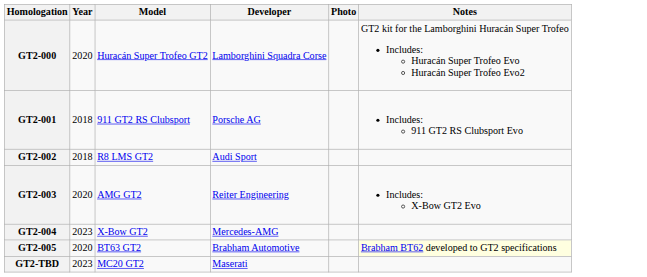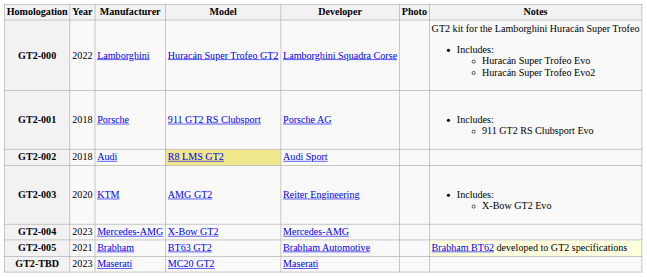+ column: Manufacturer | Lamborghini | Porsche | Audi | KTM | Mercedes-AMG | Brabham | Maserati
GT2-000 | Year: 2020 -> 2022
GT2-002 | Model: no background -> khaki background
GT2-005 | Year: 2020 -> 2021
